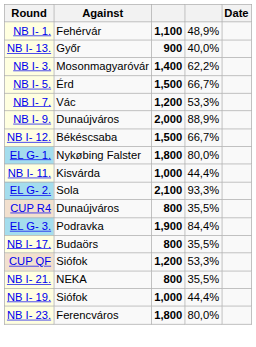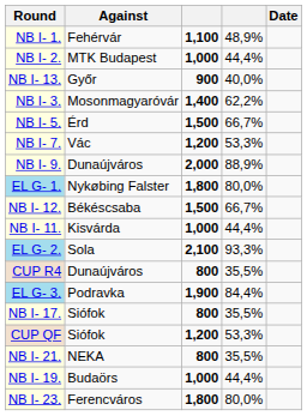+ row: NB I- 2. | MTK Budapest | 1,000 | 44,4%
rows swapped: EL G- 1. <-> NB I- 12.
NB I- 17. | Against: Budaörs -> Siófok
NB I- 19. | Against: Siófok -> Budaörs
